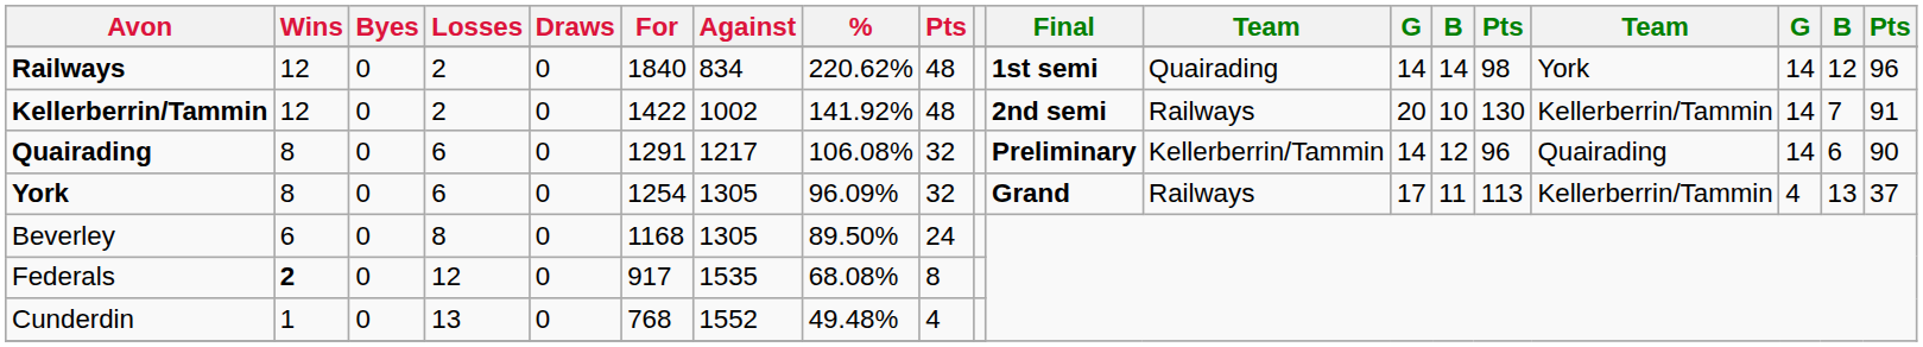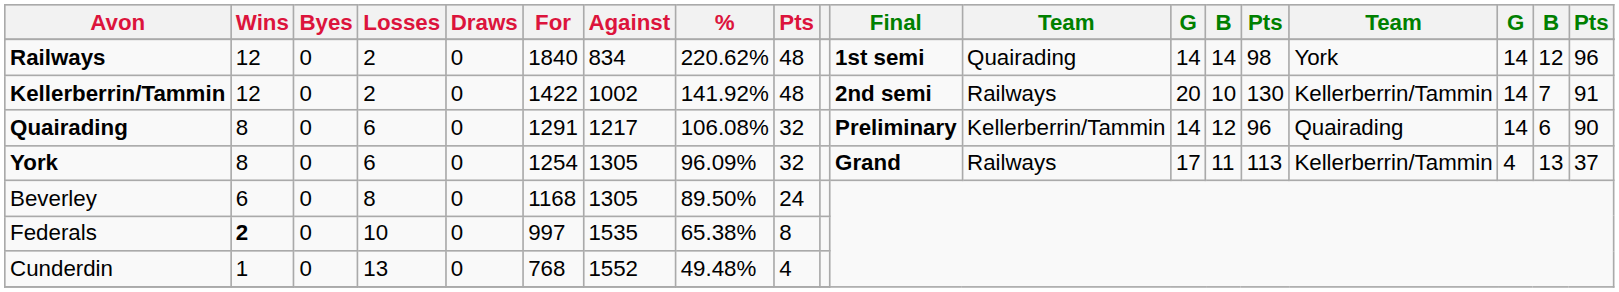Federals | Losses: 12 -> 10
Federals | For: 917 -> 997
Federals | %: 68.08% -> 65.38%
